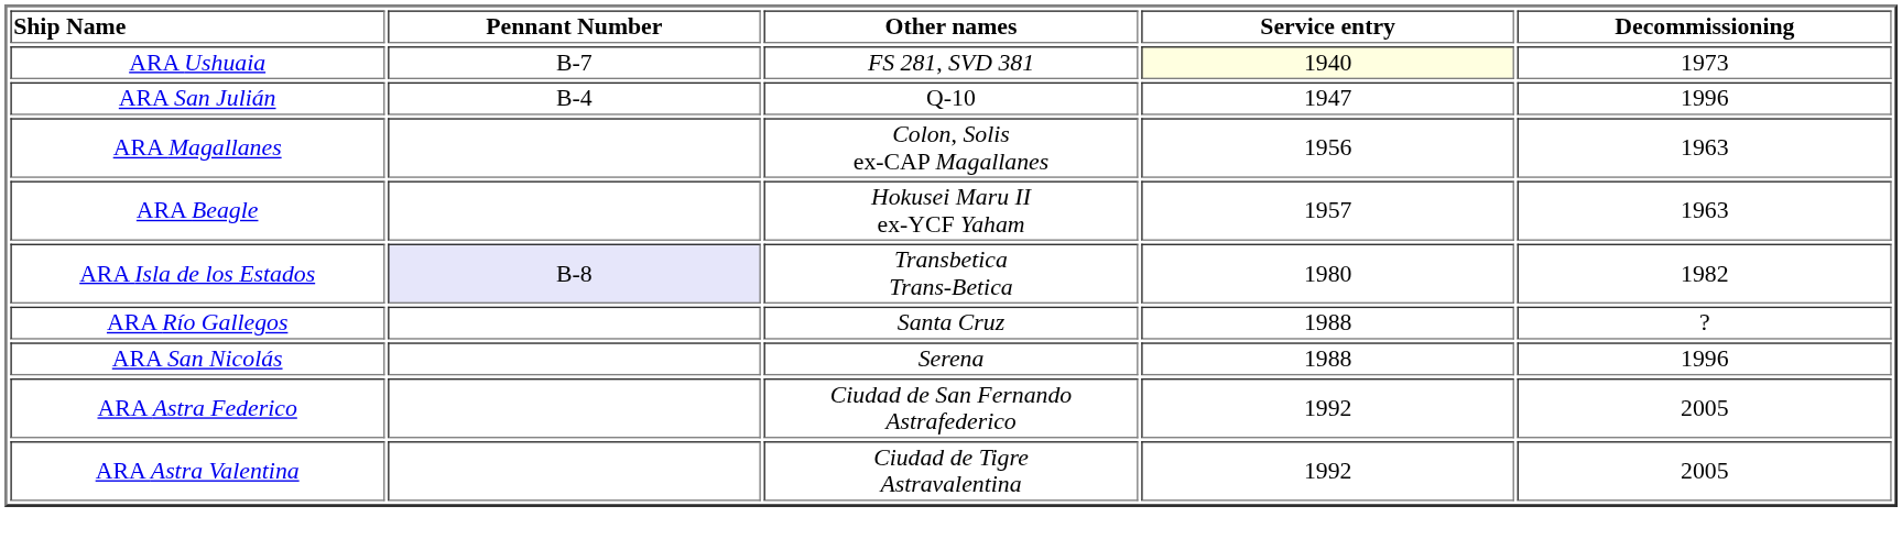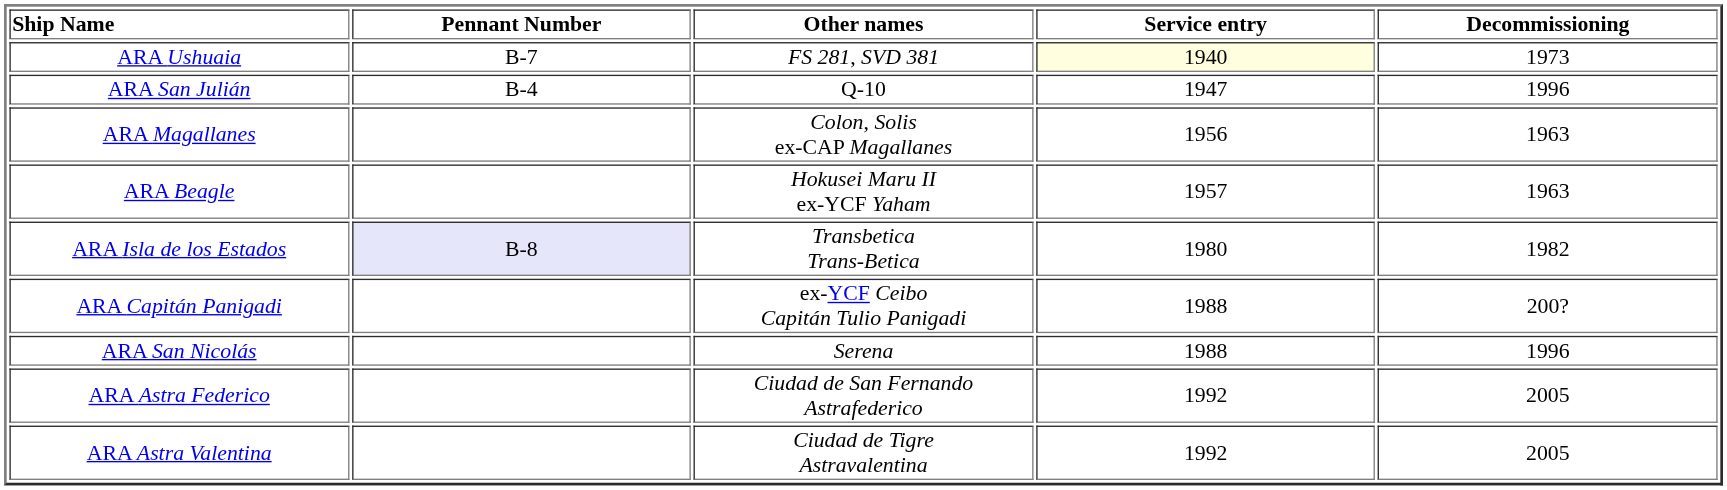+ row: ARA Capitán Panigadi | ex-YCF Ceibo Capitán Tulio Panigadi | 1988 | 200?
- row: ARA Río Gallegos | Santa Cruz | 1988 | ?
